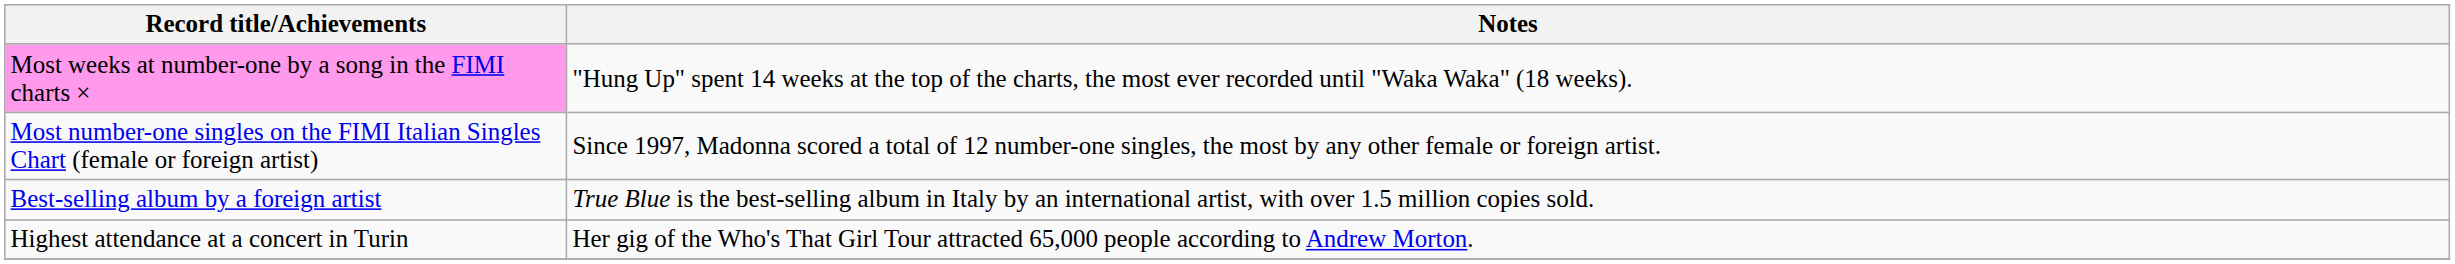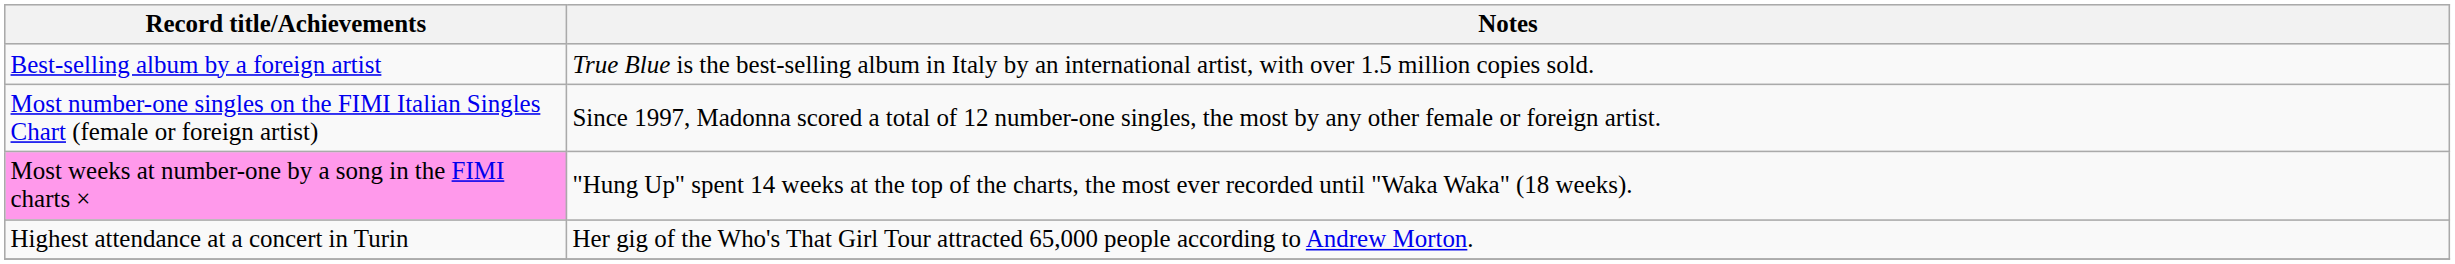rows swapped: Best-selling album by a foreign artist <-> Most weeks at number-one by a song in the FIMI charts ×
